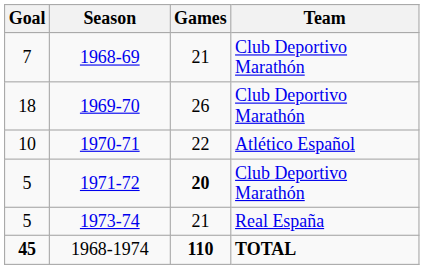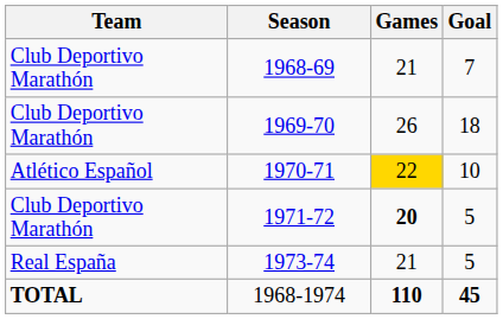columns swapped: Team <-> Goal
1970-71 | Games: no background -> gold background
